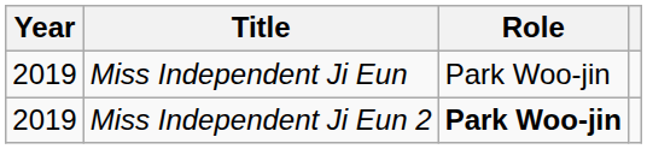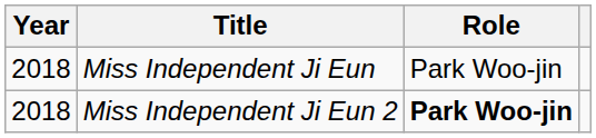Miss Independent Ji Eun | Year: 2019 -> 2018
Miss Independent Ji Eun 2 | Year: 2019 -> 2018
